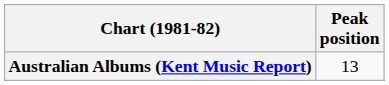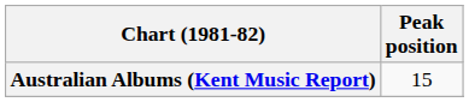Australian Albums (Kent Music Report) | Peak position: 13 -> 15
